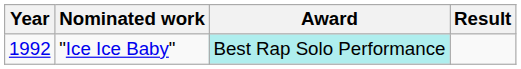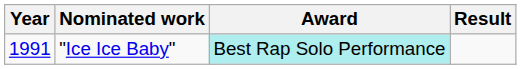"Ice Ice Baby" | Year: 1992 -> 1991
